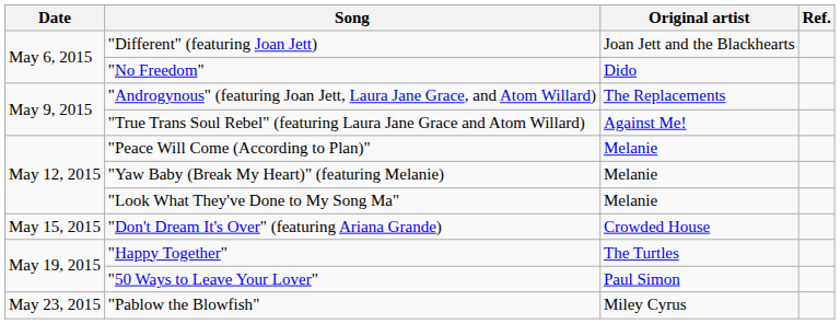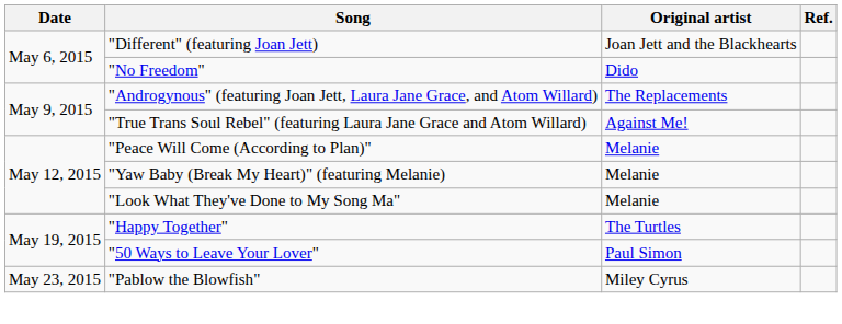- row: May 15, 2015 | "Don't Dream It's Over" (featuring Ariana Grande) | Crowded House
